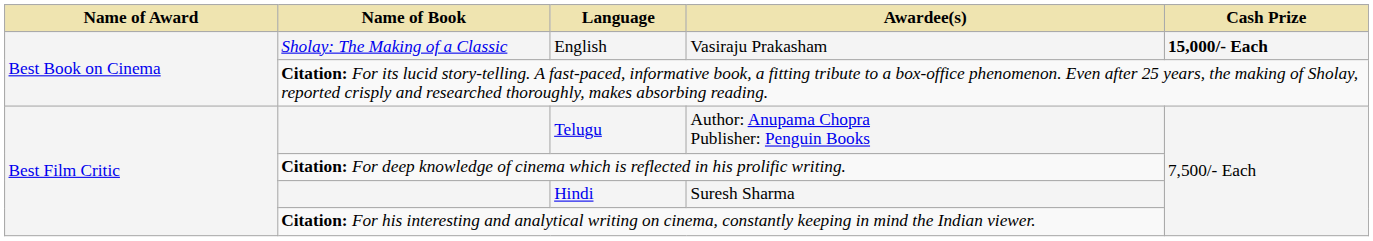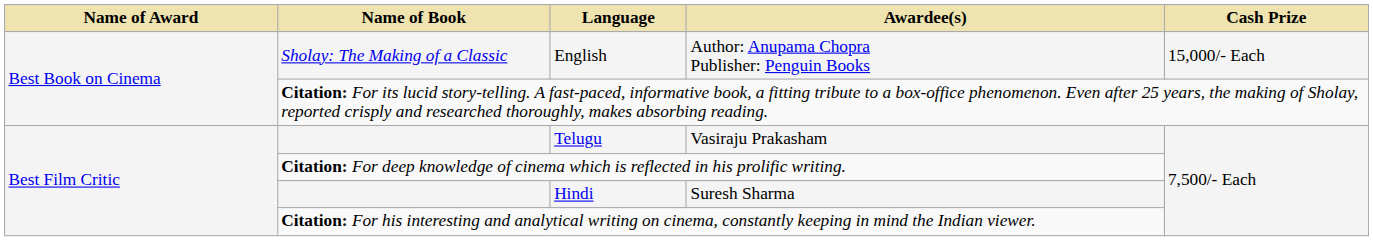English | Awardee(s): Vasiraju Prakasham -> Author: Anupama Chopra Publisher: Penguin Books
English | Cash Prize: bold -> normal
Telugu | Awardee(s): Author: Anupama Chopra Publisher: Penguin Books -> Vasiraju Prakasham
